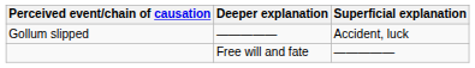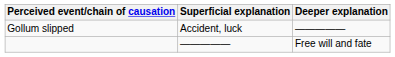columns swapped: Superficial explanation <-> Deeper explanation
